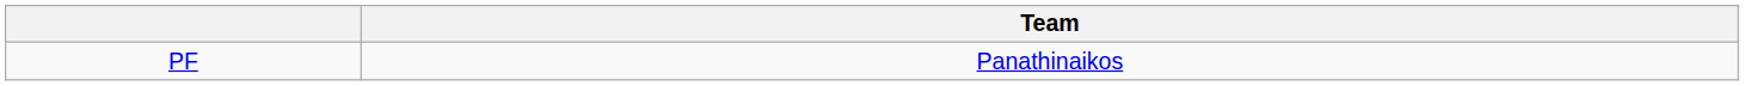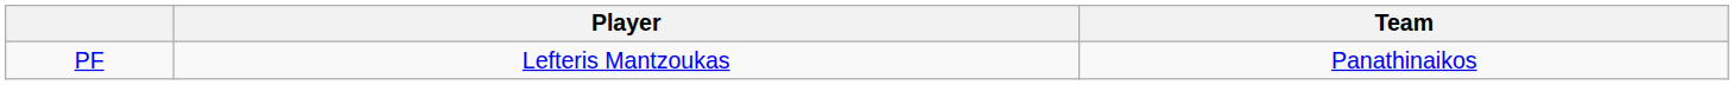+ column: Player | Lefteris Mantzoukas
